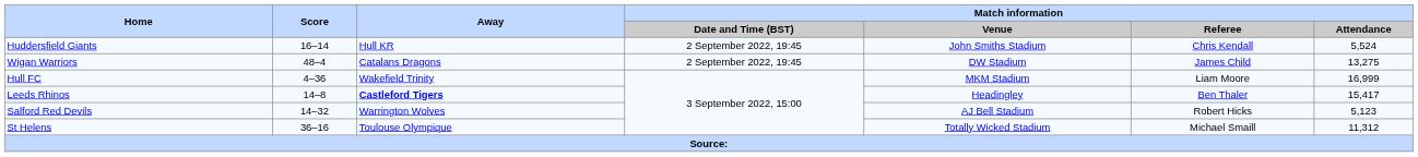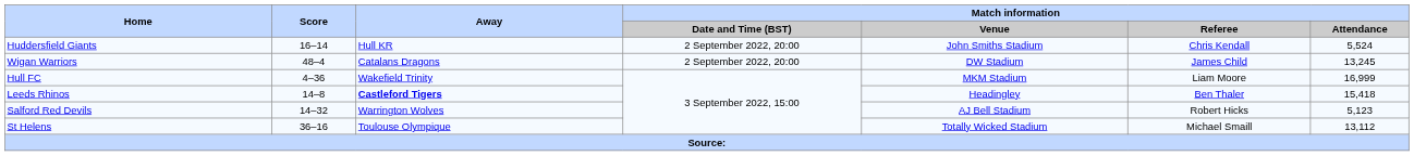Huddersfield Giants | Match information / Date and Time (BST): 2 September 2022, 19:45 -> 2 September 2022, 20:00
Wigan Warriors | Match information / Date and Time (BST): 2 September 2022, 19:45 -> 2 September 2022, 20:00
Wigan Warriors | Match information / Attendance: 13,275 -> 13,245
Leeds Rhinos | Match information / Attendance: 15,417 -> 15,418
St Helens | Match information / Attendance: 11,312 -> 13,112
